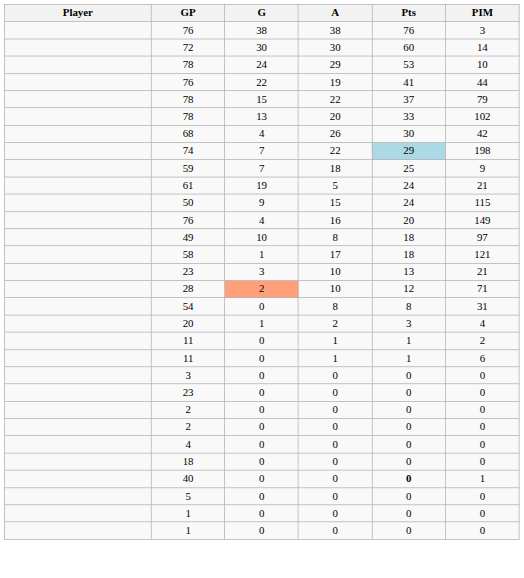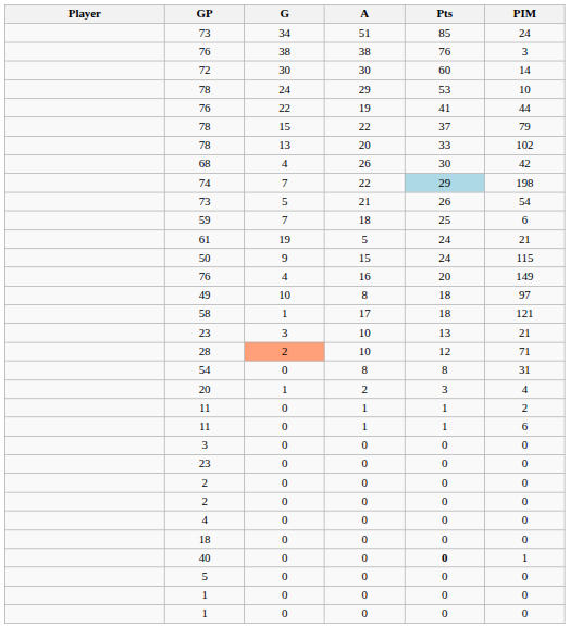+ row: 73 | 34 | 51 | 85 | 24
+ row: 73 | 5 | 21 | 26 | 54
59 | PIM: 9 -> 6
